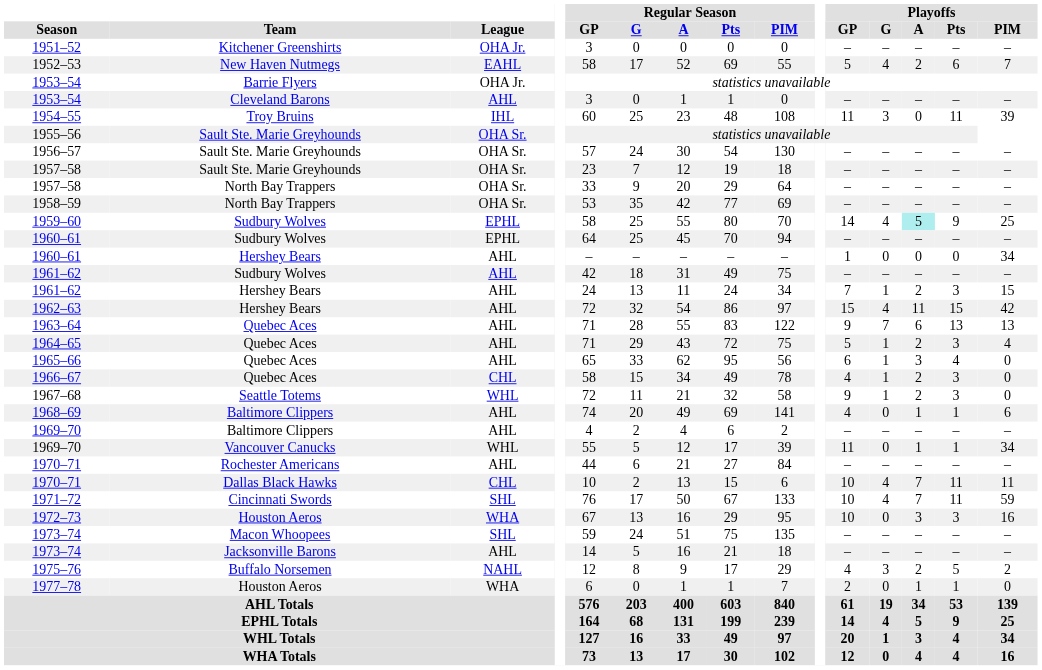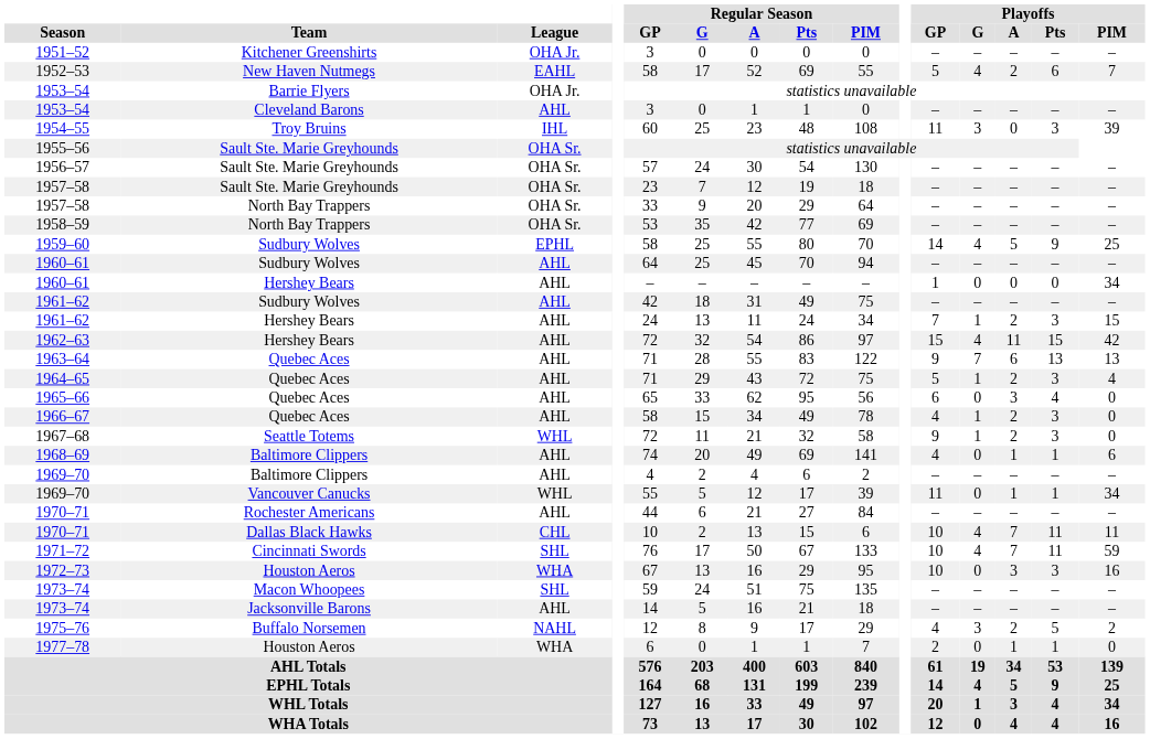1954–55 | Playoffs / Pts: 11 -> 3
1959–60 | Playoffs / A: paleturquoise background -> no background
1960–61 / Sudbury Wolves | League: EPHL -> AHL
1965–66 | Playoffs / G: 1 -> 0
1966–67 | League: CHL -> AHL
